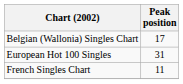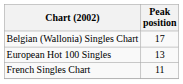European Hot 100 Singles | Peak position: 31 -> 13
